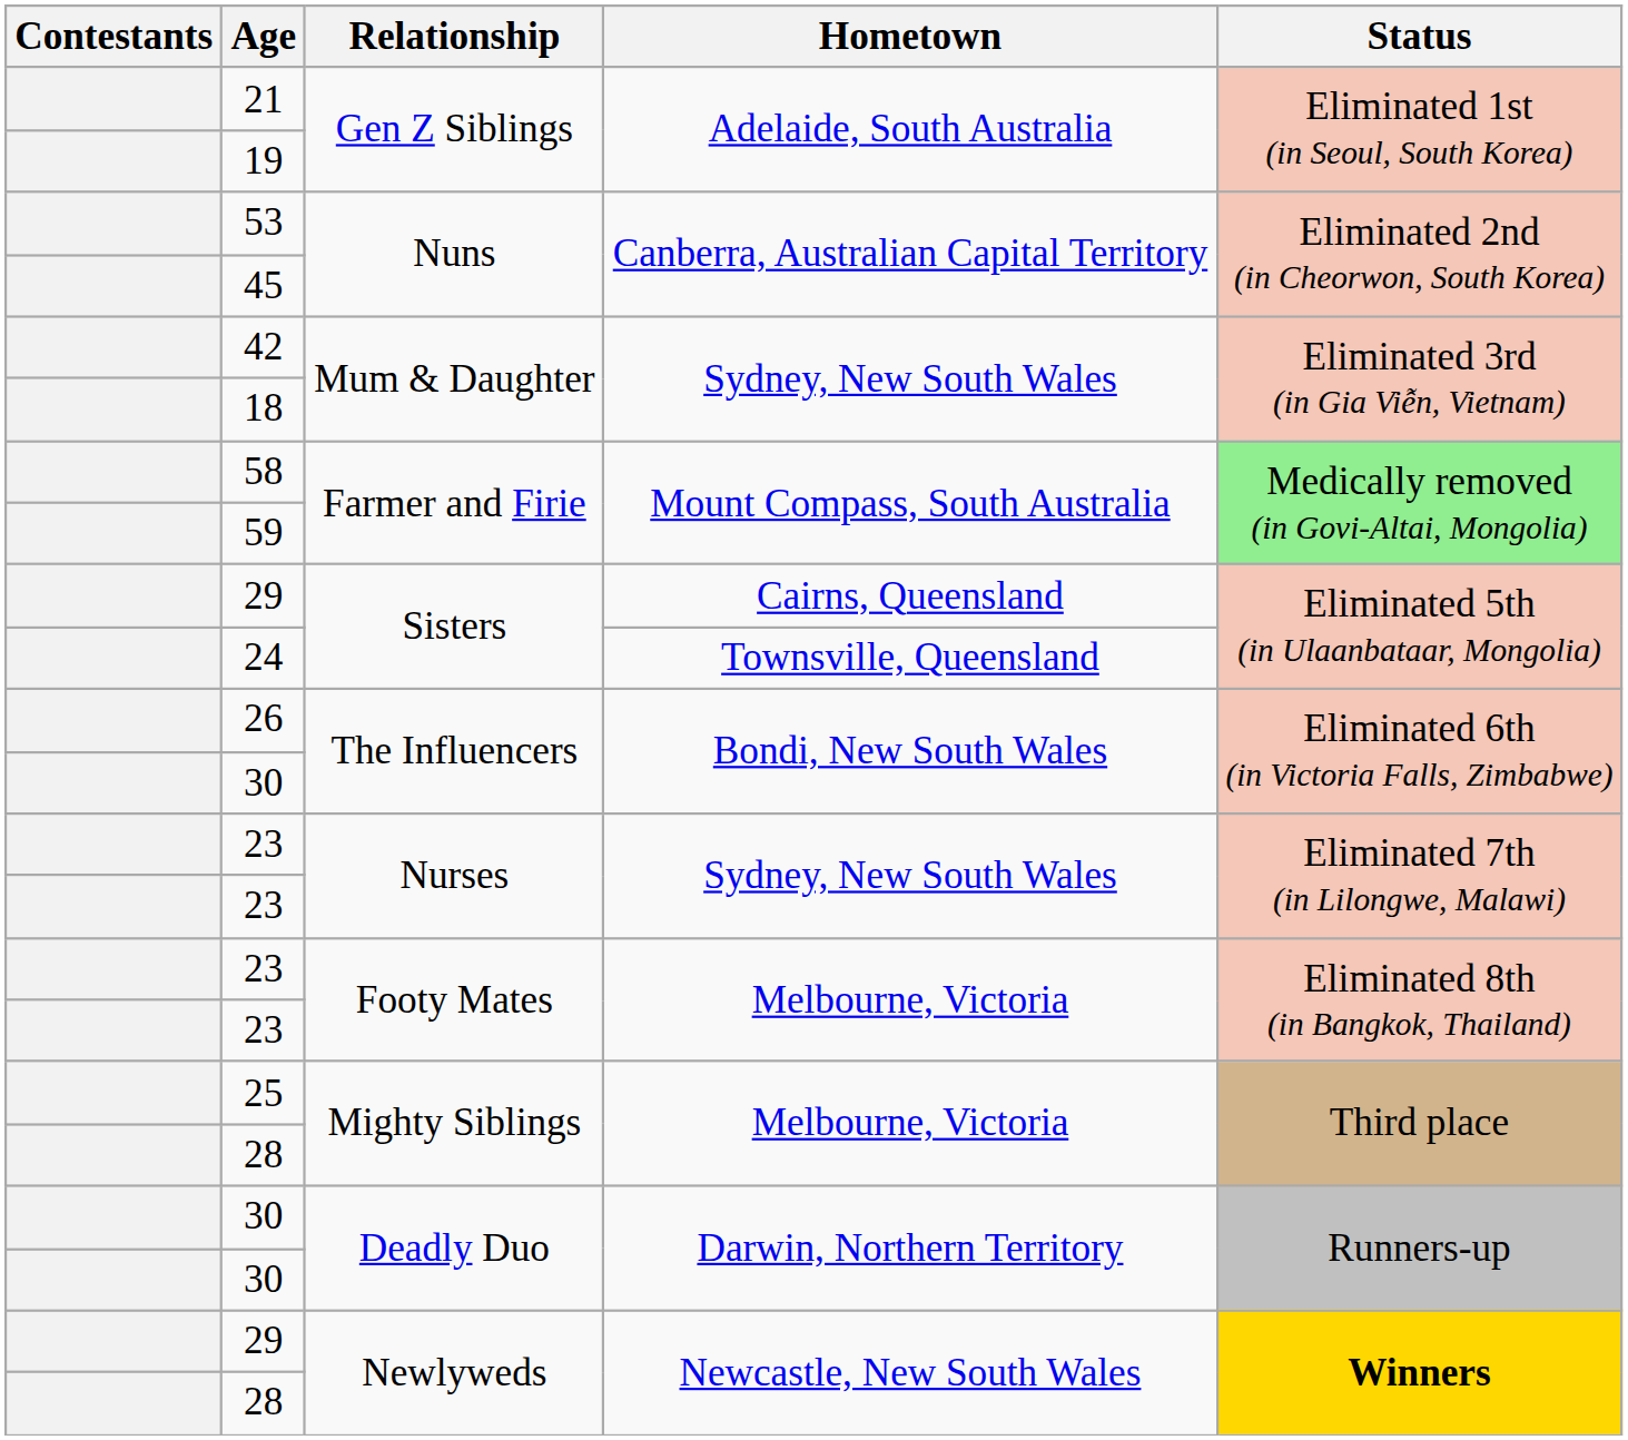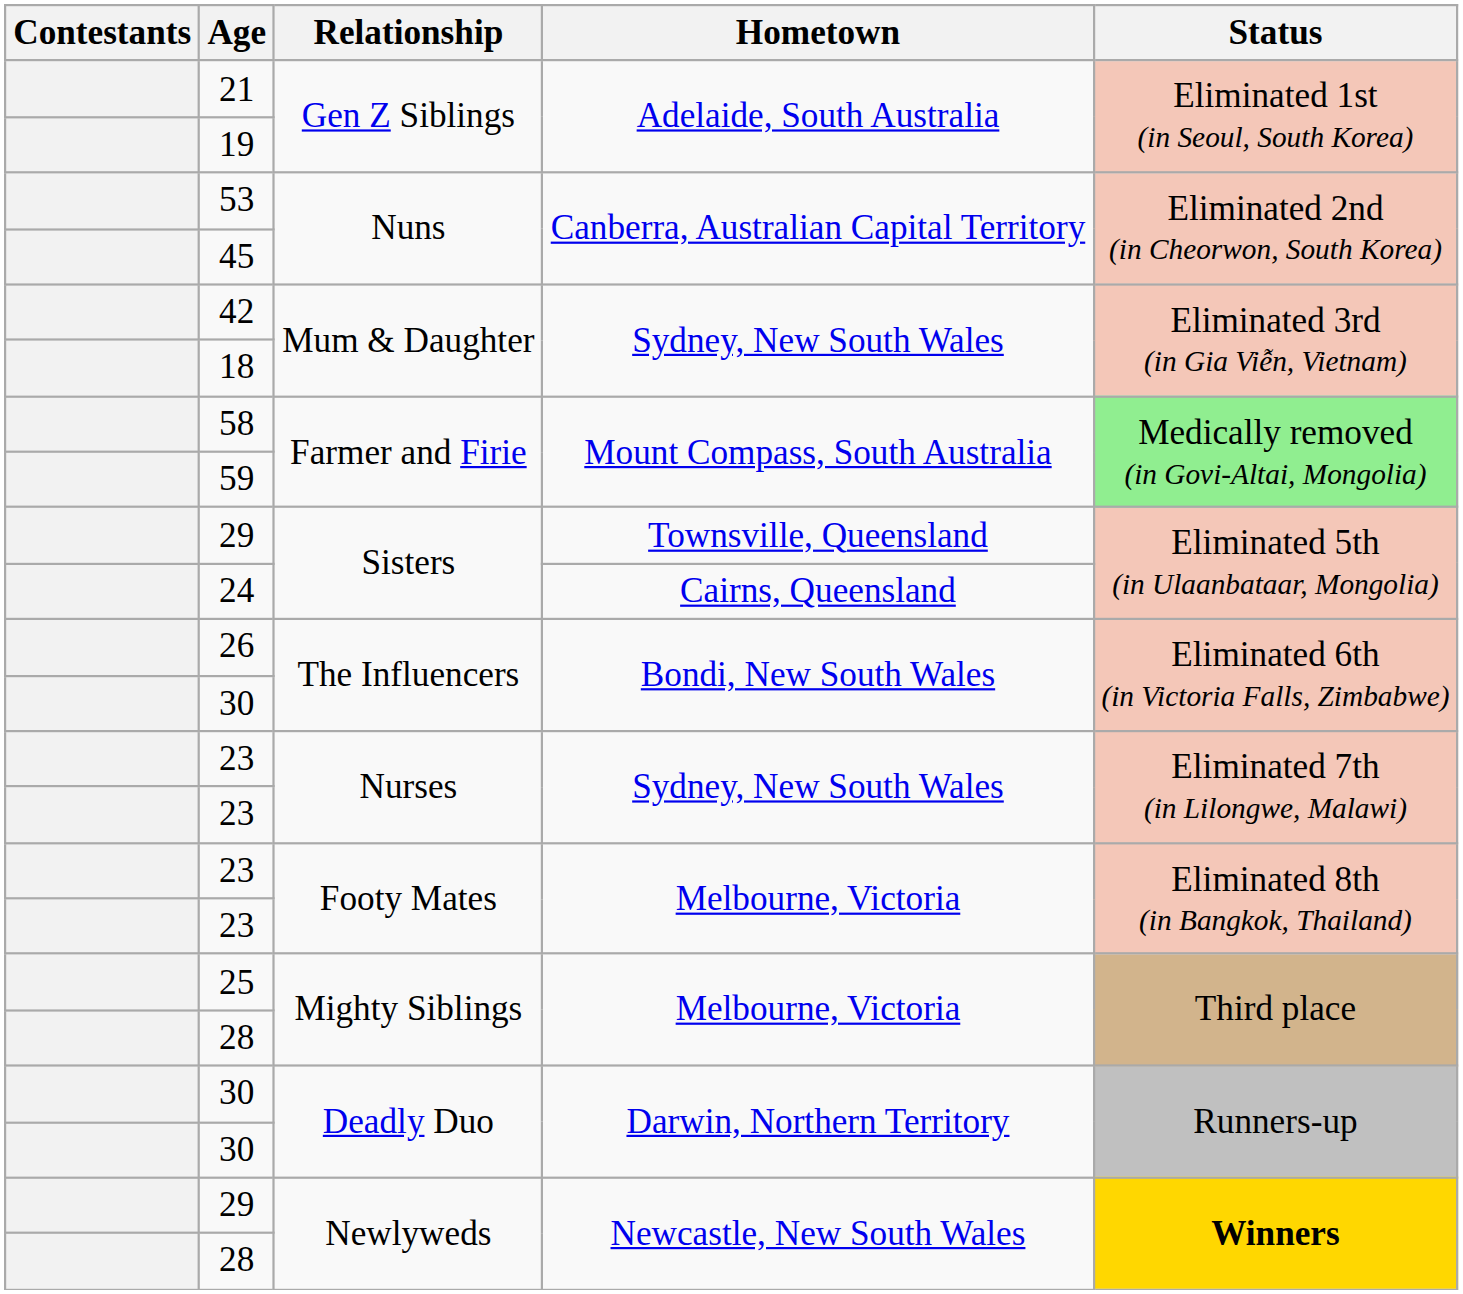29 / Sisters | Hometown: Cairns, Queensland -> Townsville, Queensland
24 | Hometown: Townsville, Queensland -> Cairns, Queensland
